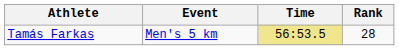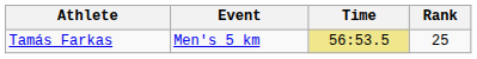Tamás Farkas | Rank: 28 -> 25
